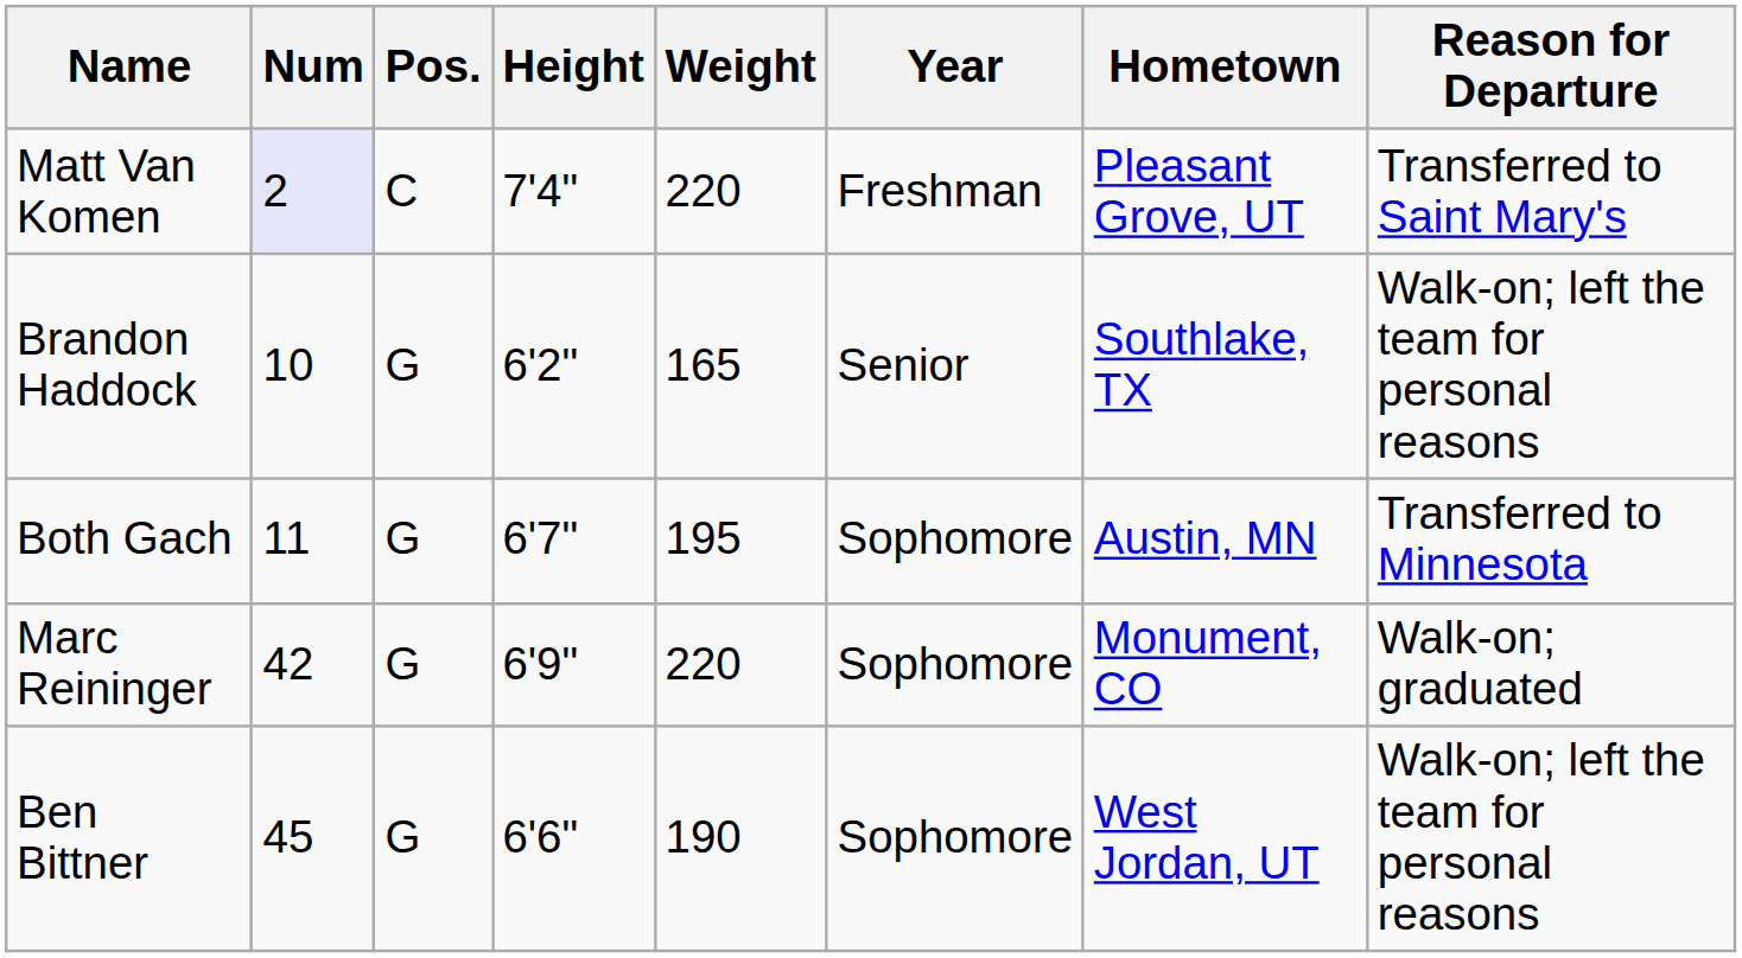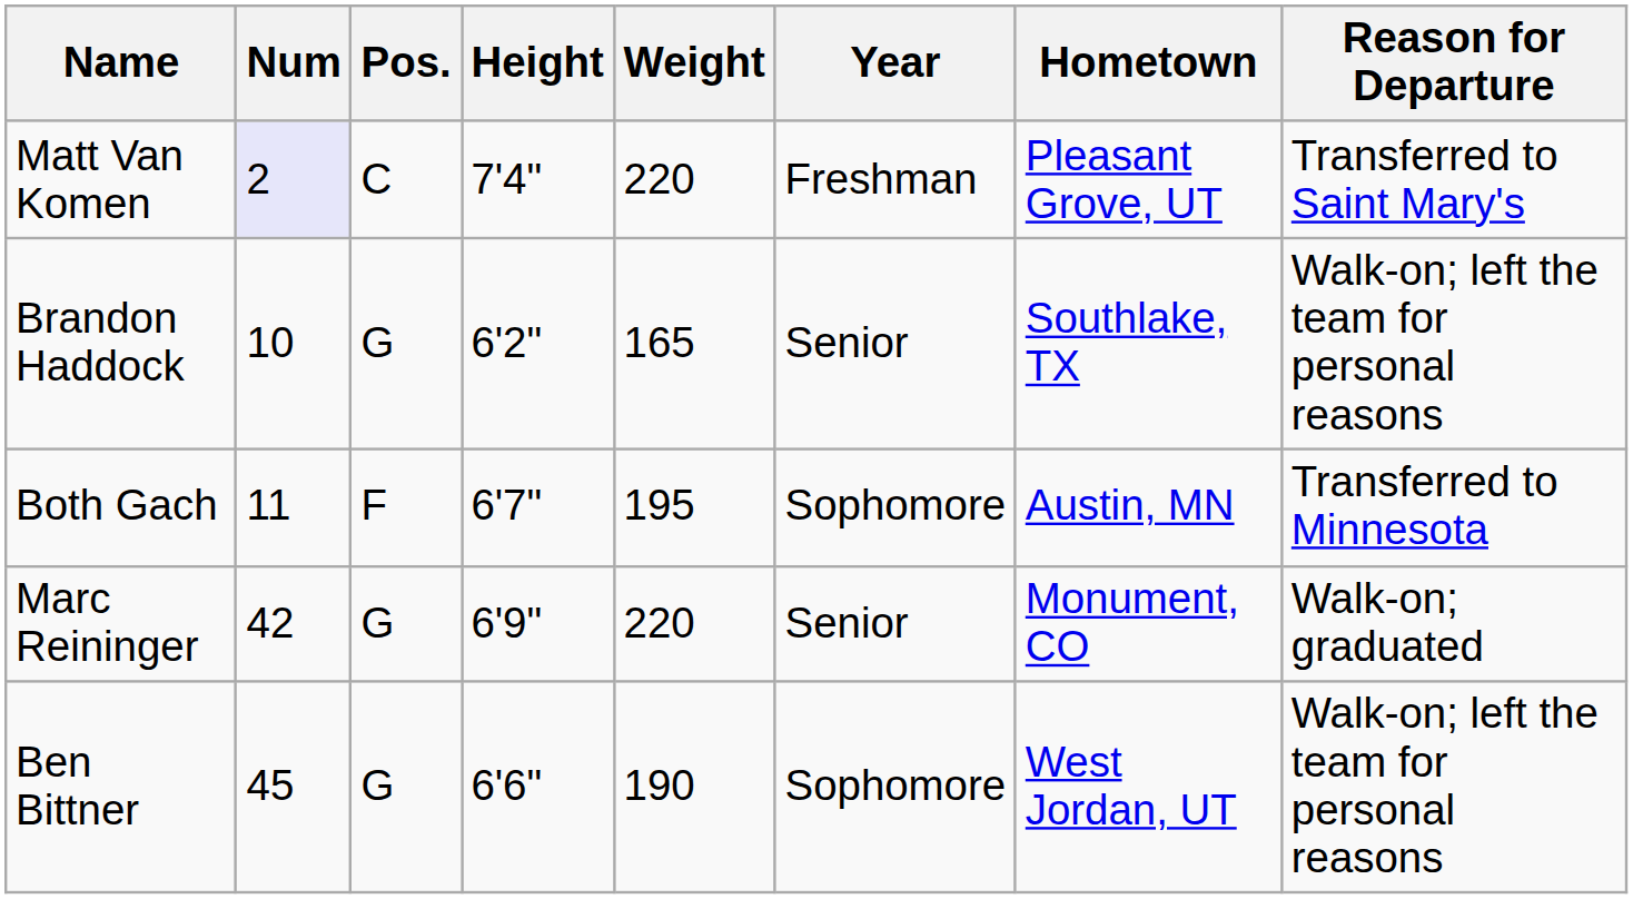Both Gach | Pos.: G -> F
Marc Reininger | Year: Sophomore -> Senior
